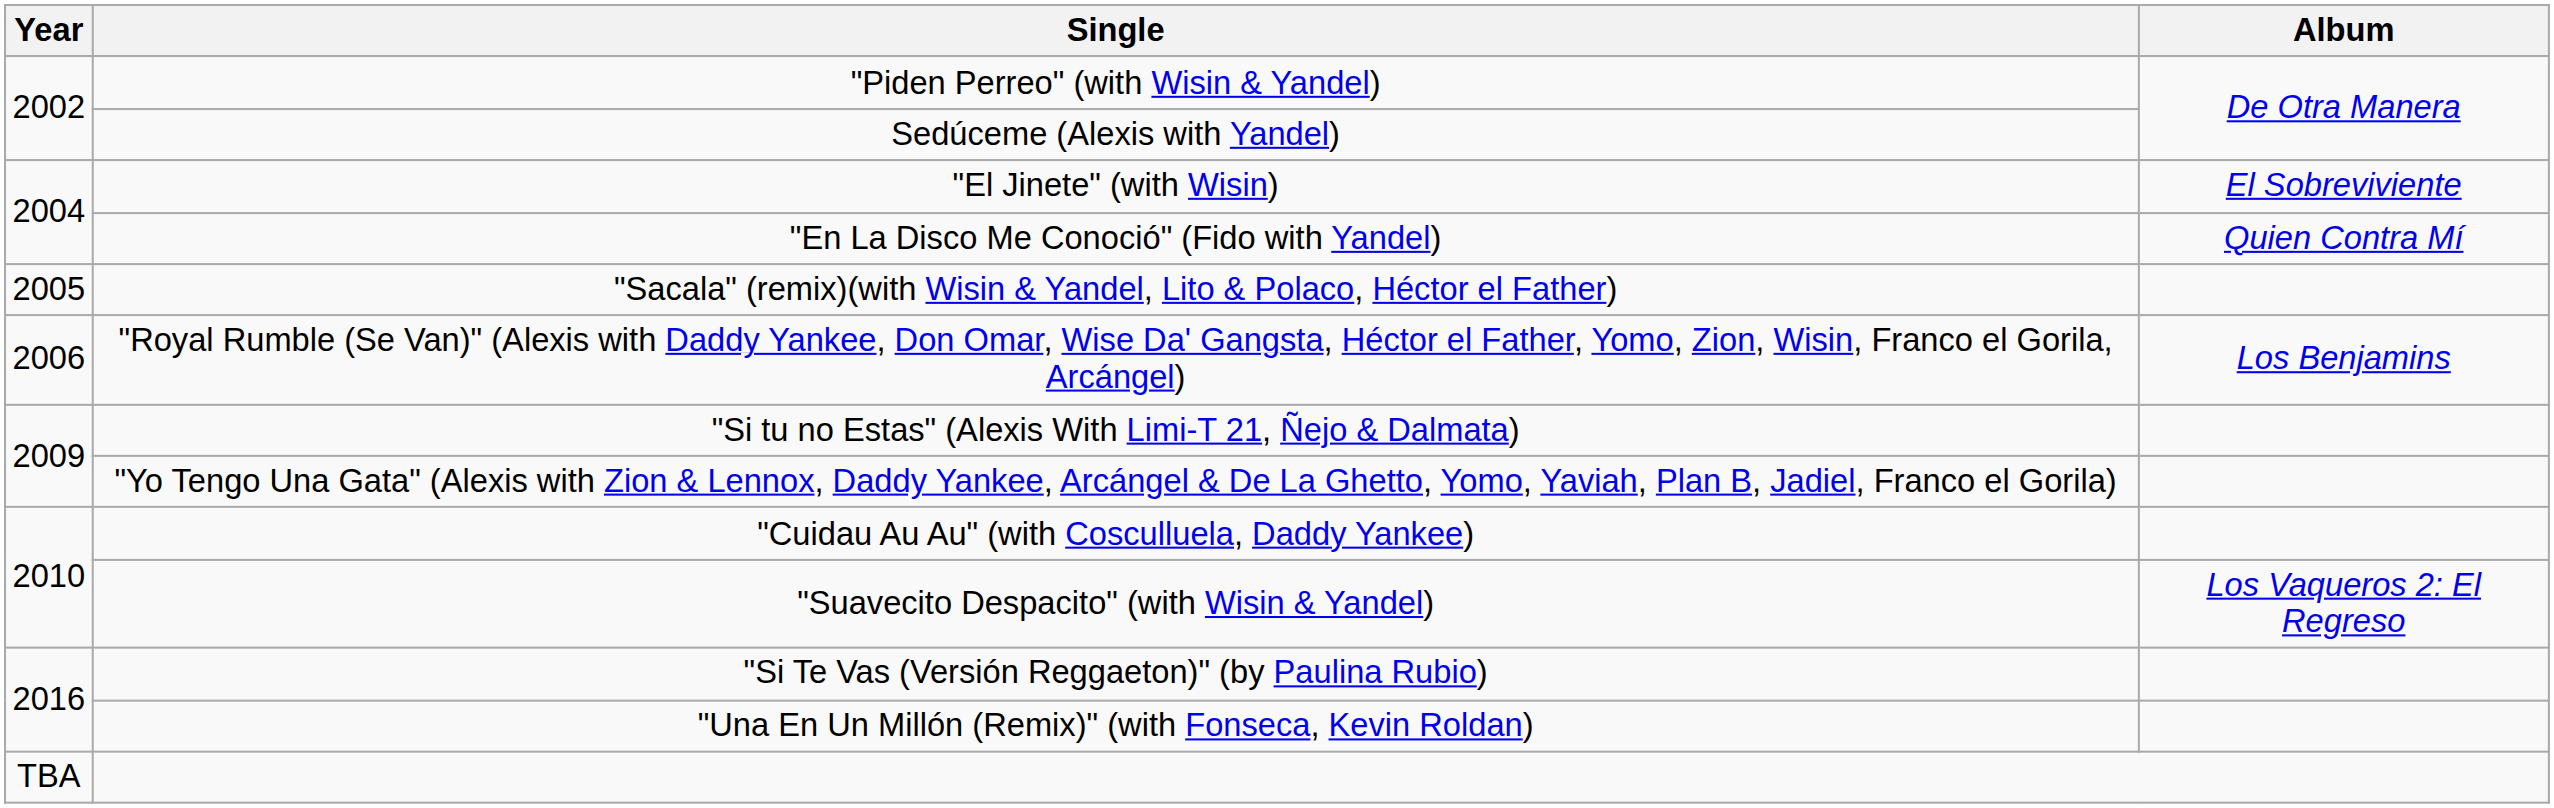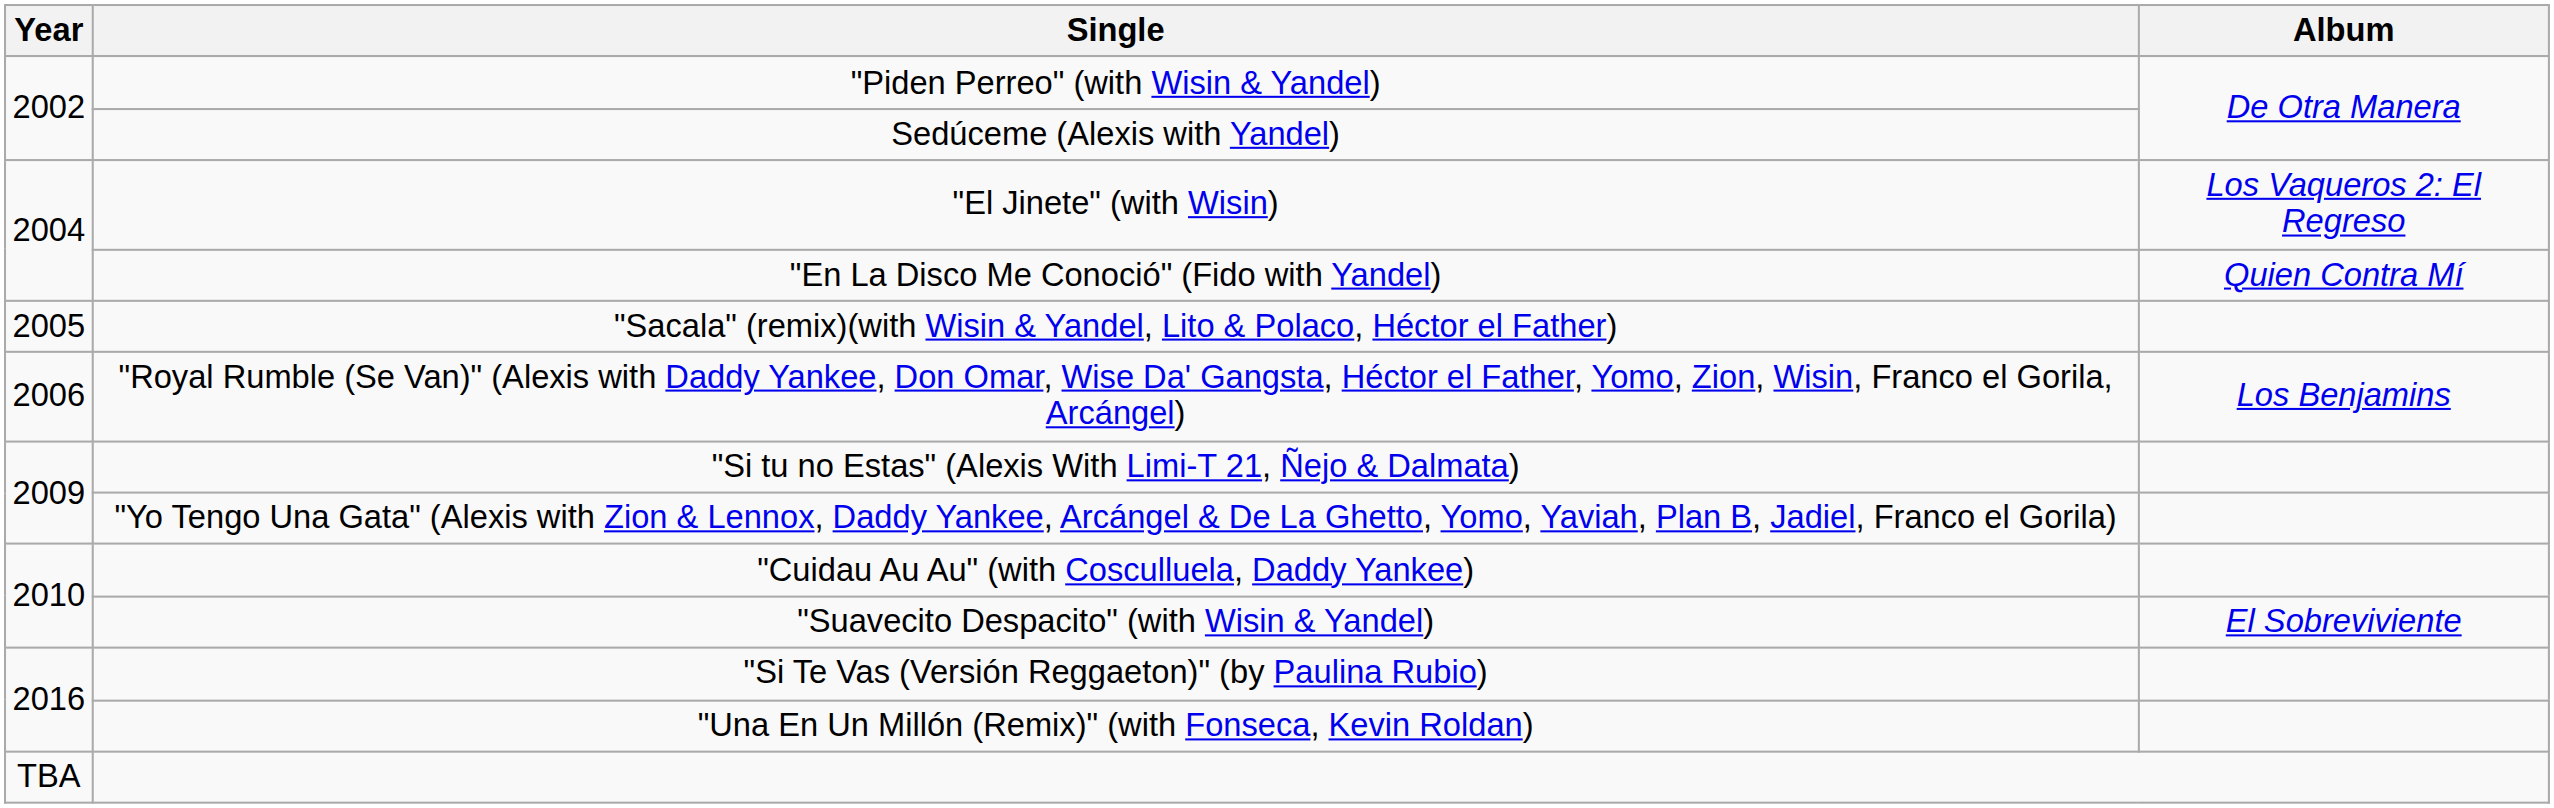"El Jinete" (with Wisin) | Album: El Sobreviviente -> Los Vaqueros 2: El Regreso
"Suavecito Despacito" (with Wisin & Yandel) | Album: Los Vaqueros 2: El Regreso -> El Sobreviviente
